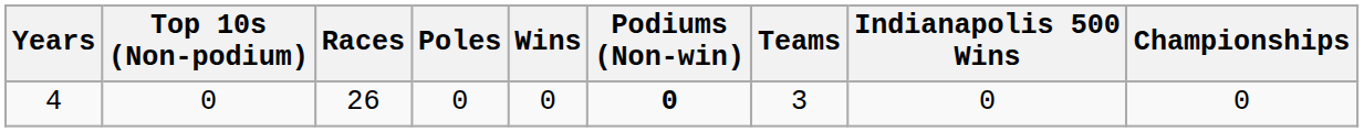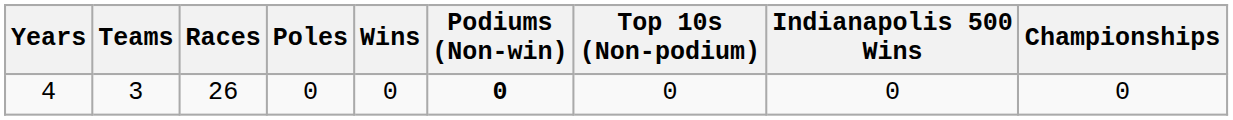columns swapped: Teams <-> Top 10s (Non-podium)
